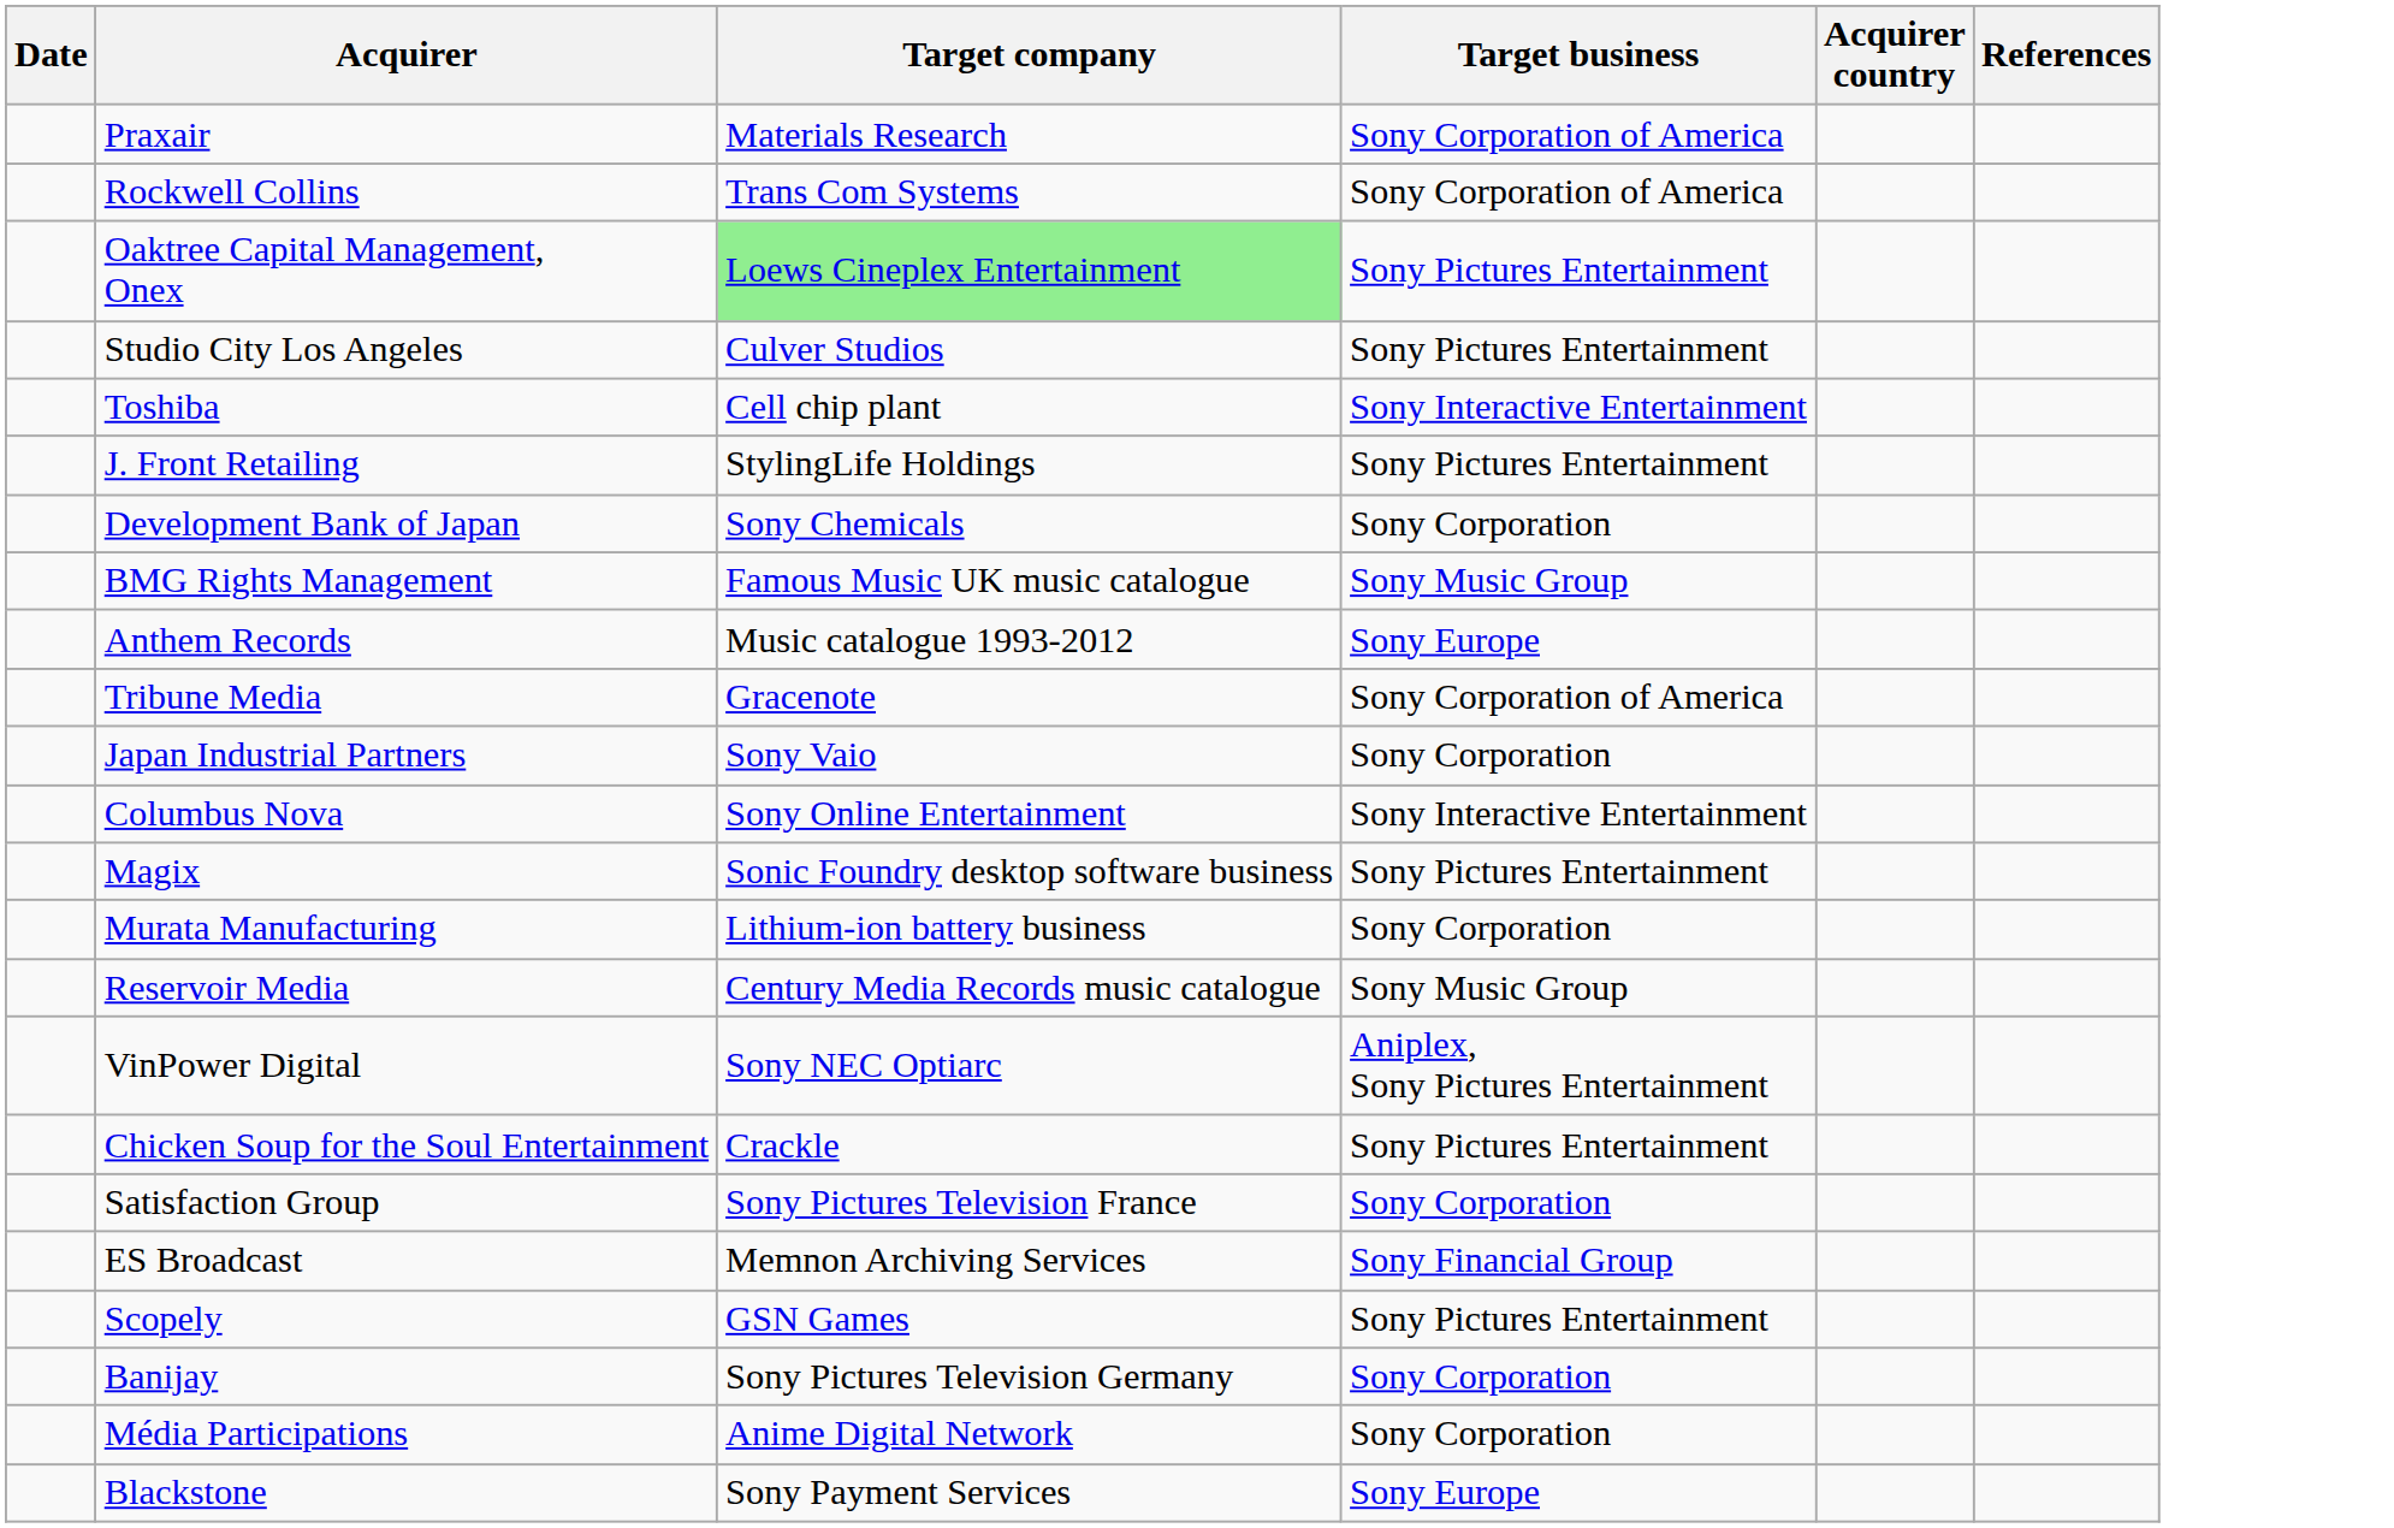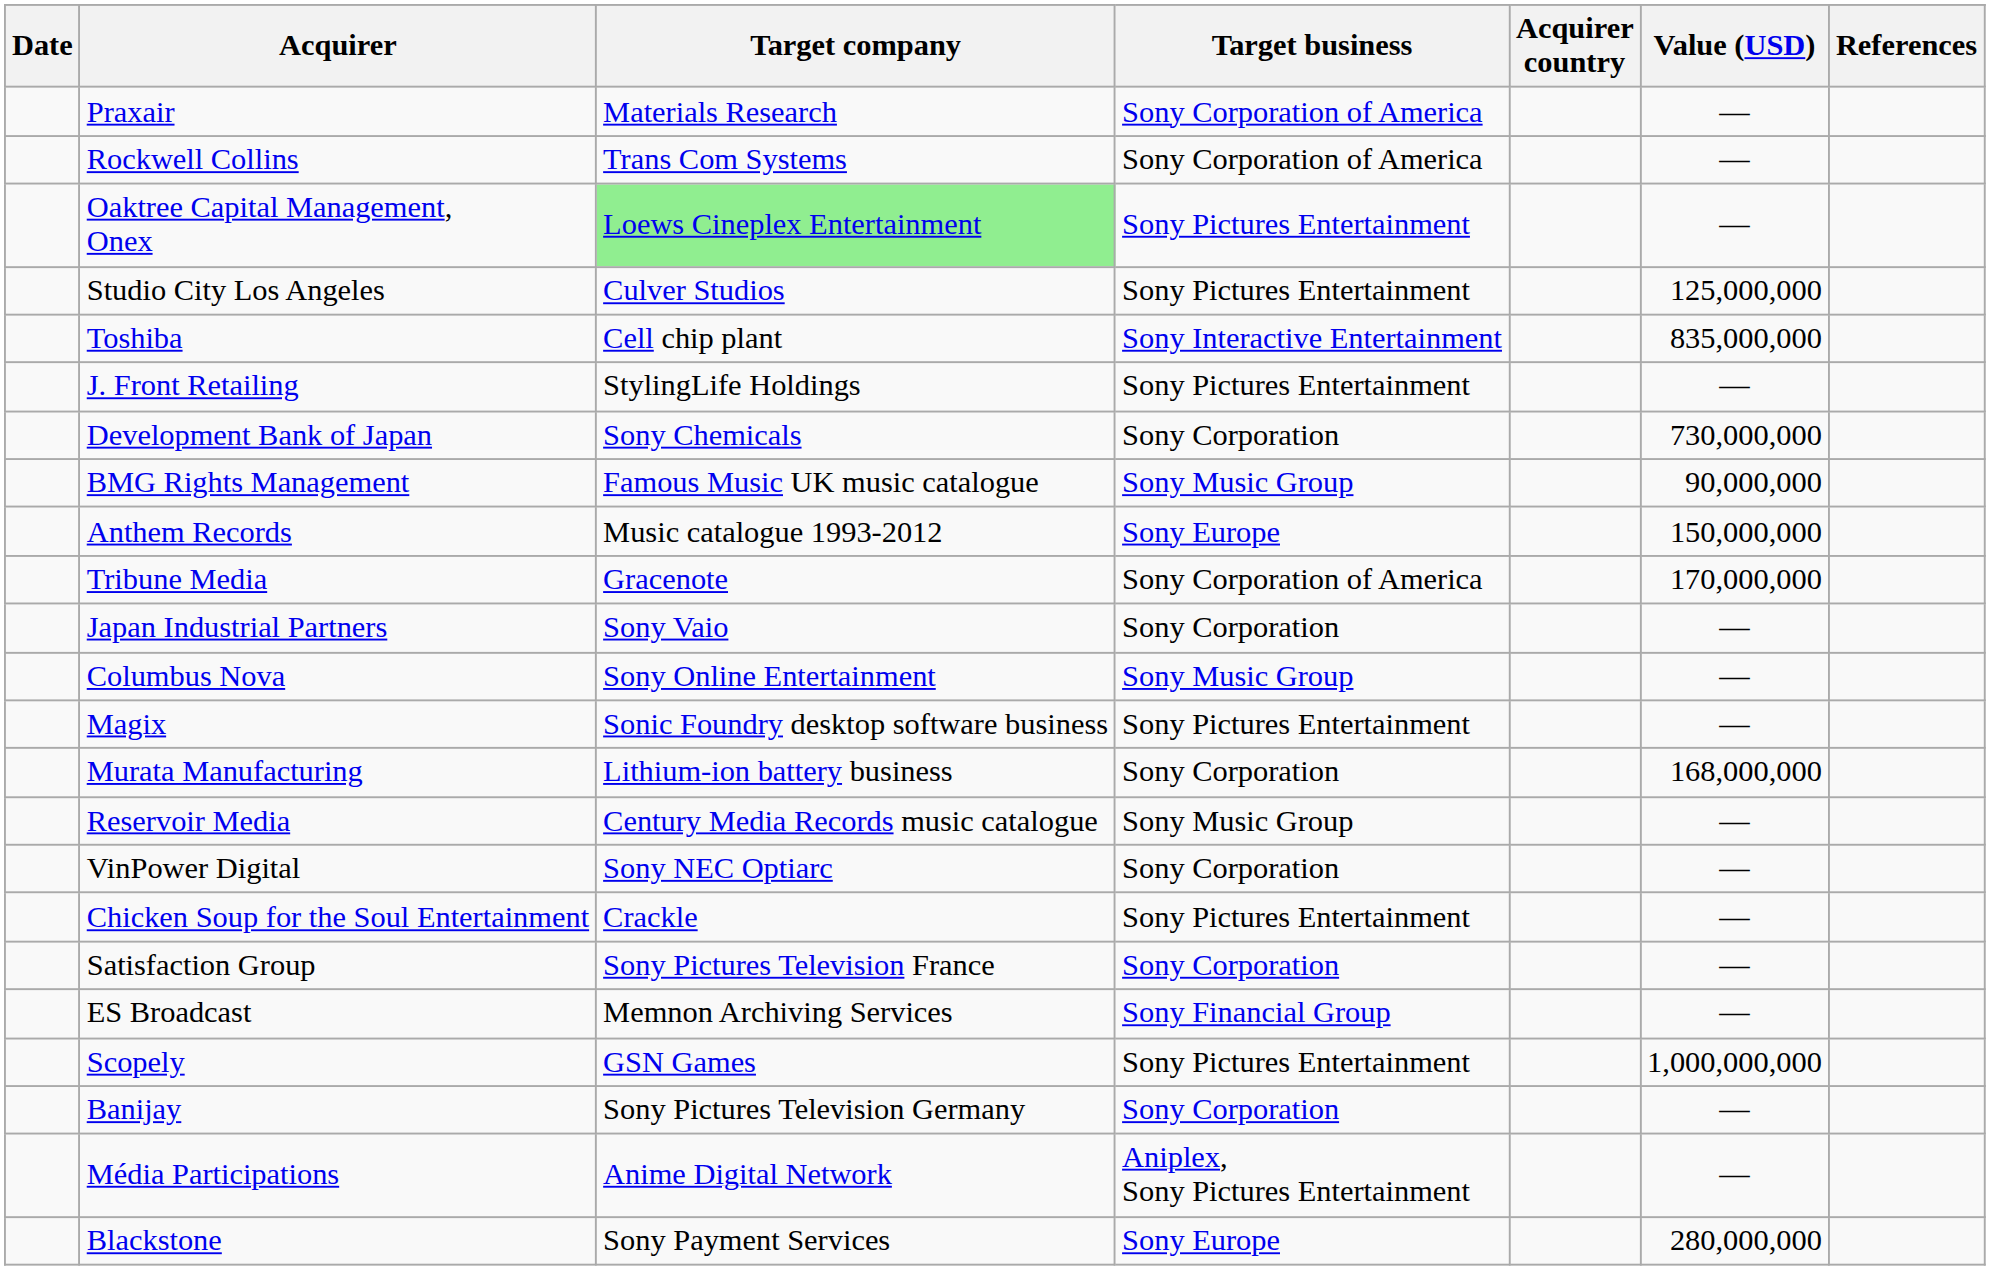+ column: Value (USD) | — | — | — | 125,000,000 | 835,000,000 | — | 730,000,000 | 90,000,000 | 150,000,000 | 170,000,000 | — | — | — | 168,000,000 | — | — | — | — | — | 1,000,000,000 | — | — | 280,000,000
Columbus Nova | Target business: Sony Interactive Entertainment -> Sony Music Group
VinPower Digital | Target business: Aniplex, Sony Pictures Entertainment -> Sony Corporation
Média Participations | Target business: Sony Corporation -> Aniplex, Sony Pictures Entertainment
